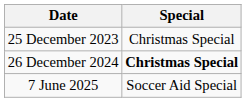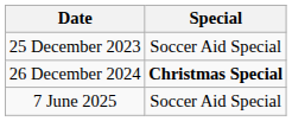25 December 2023 | Special: Christmas Special -> Soccer Aid Special
